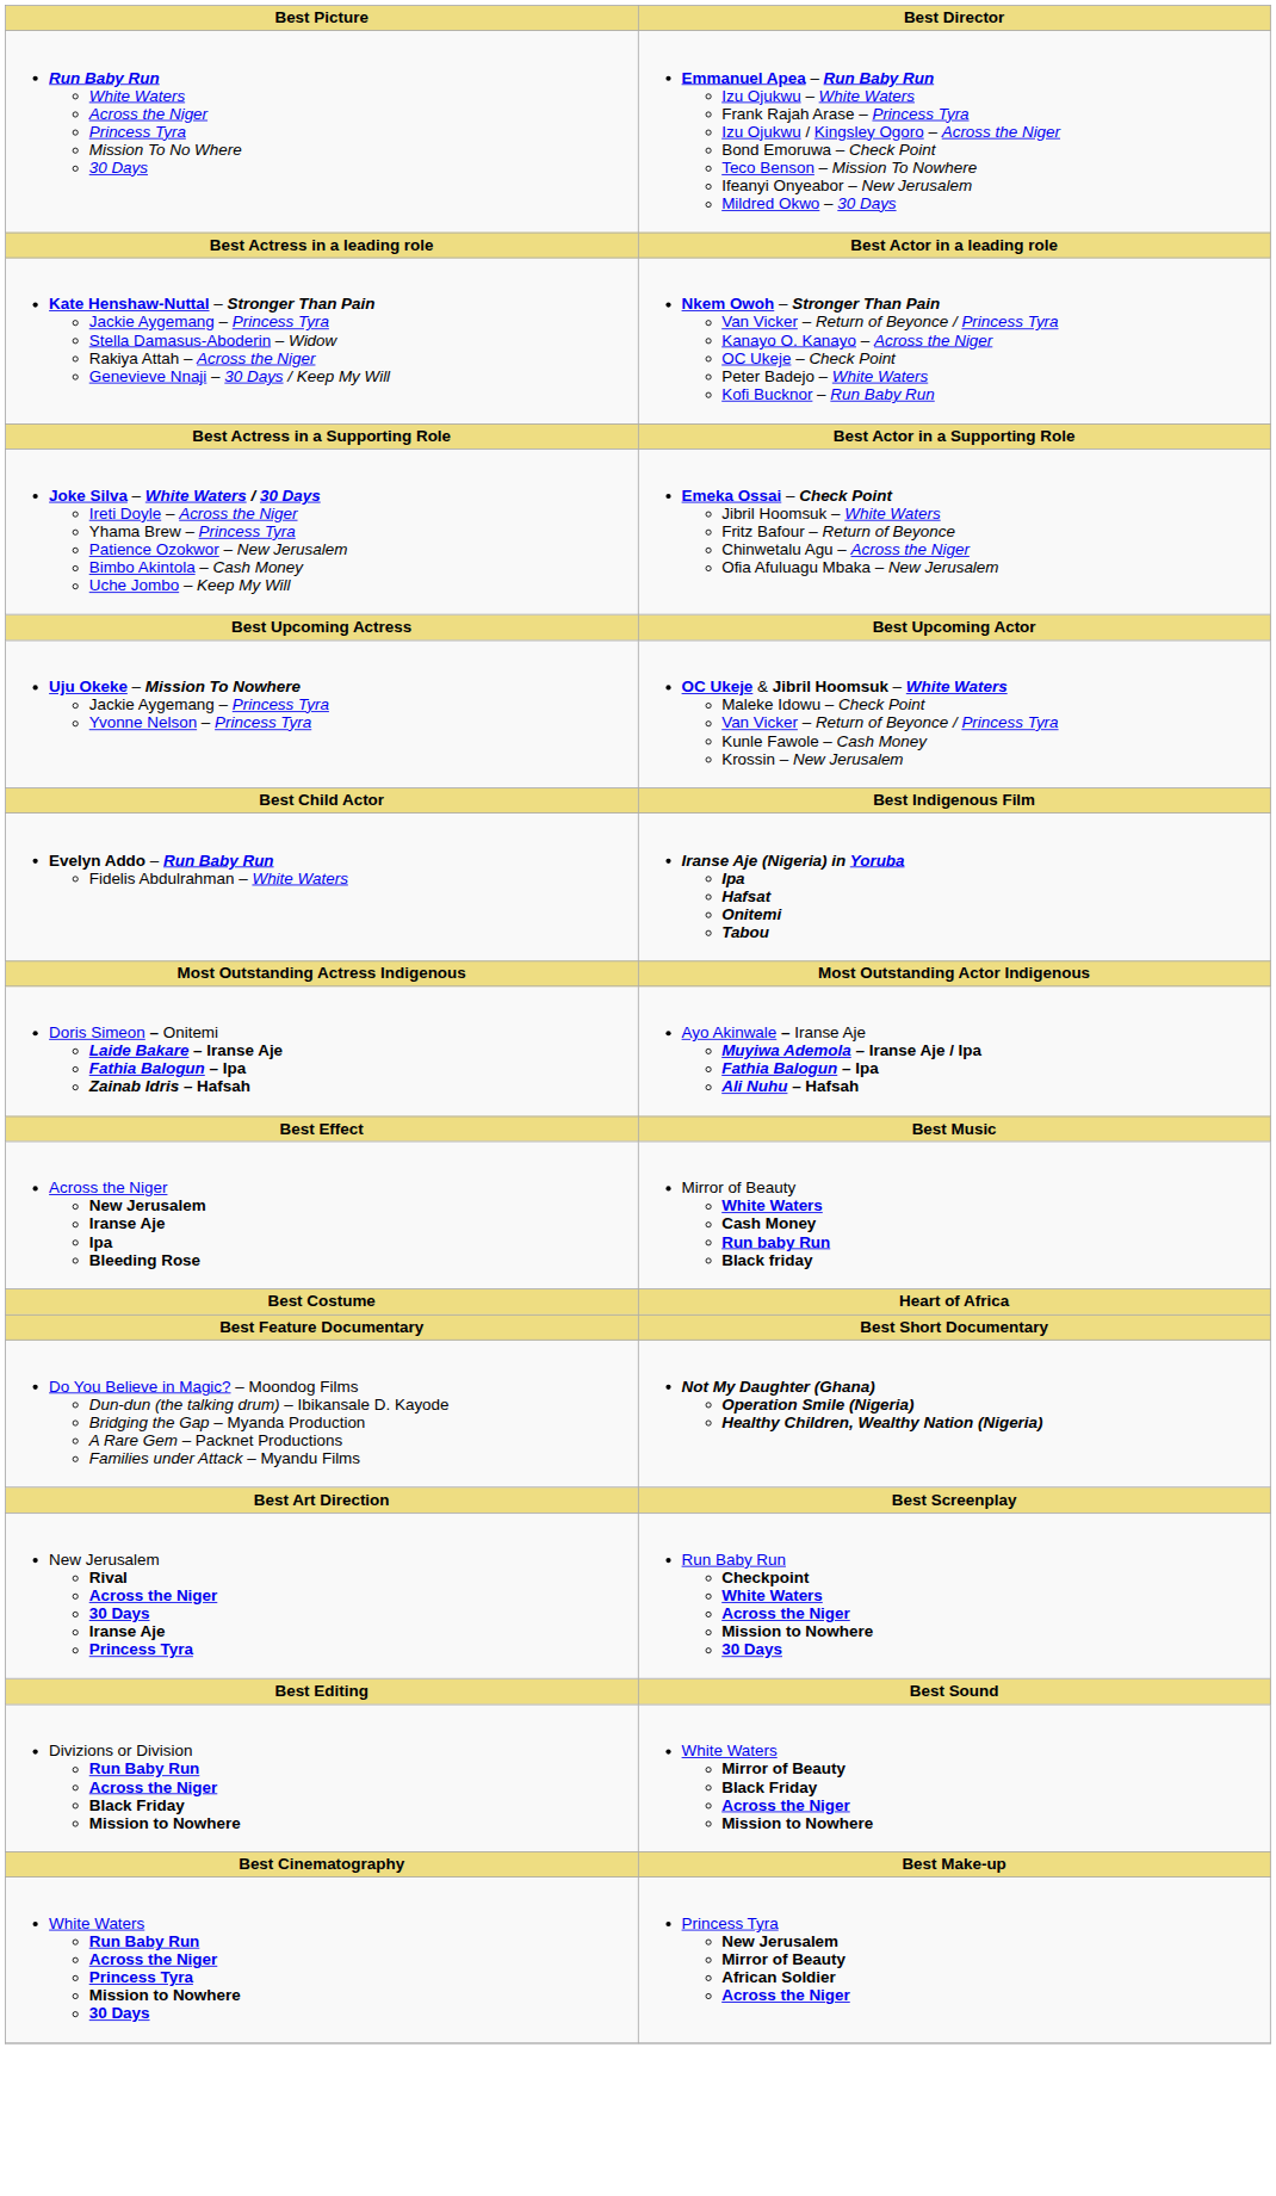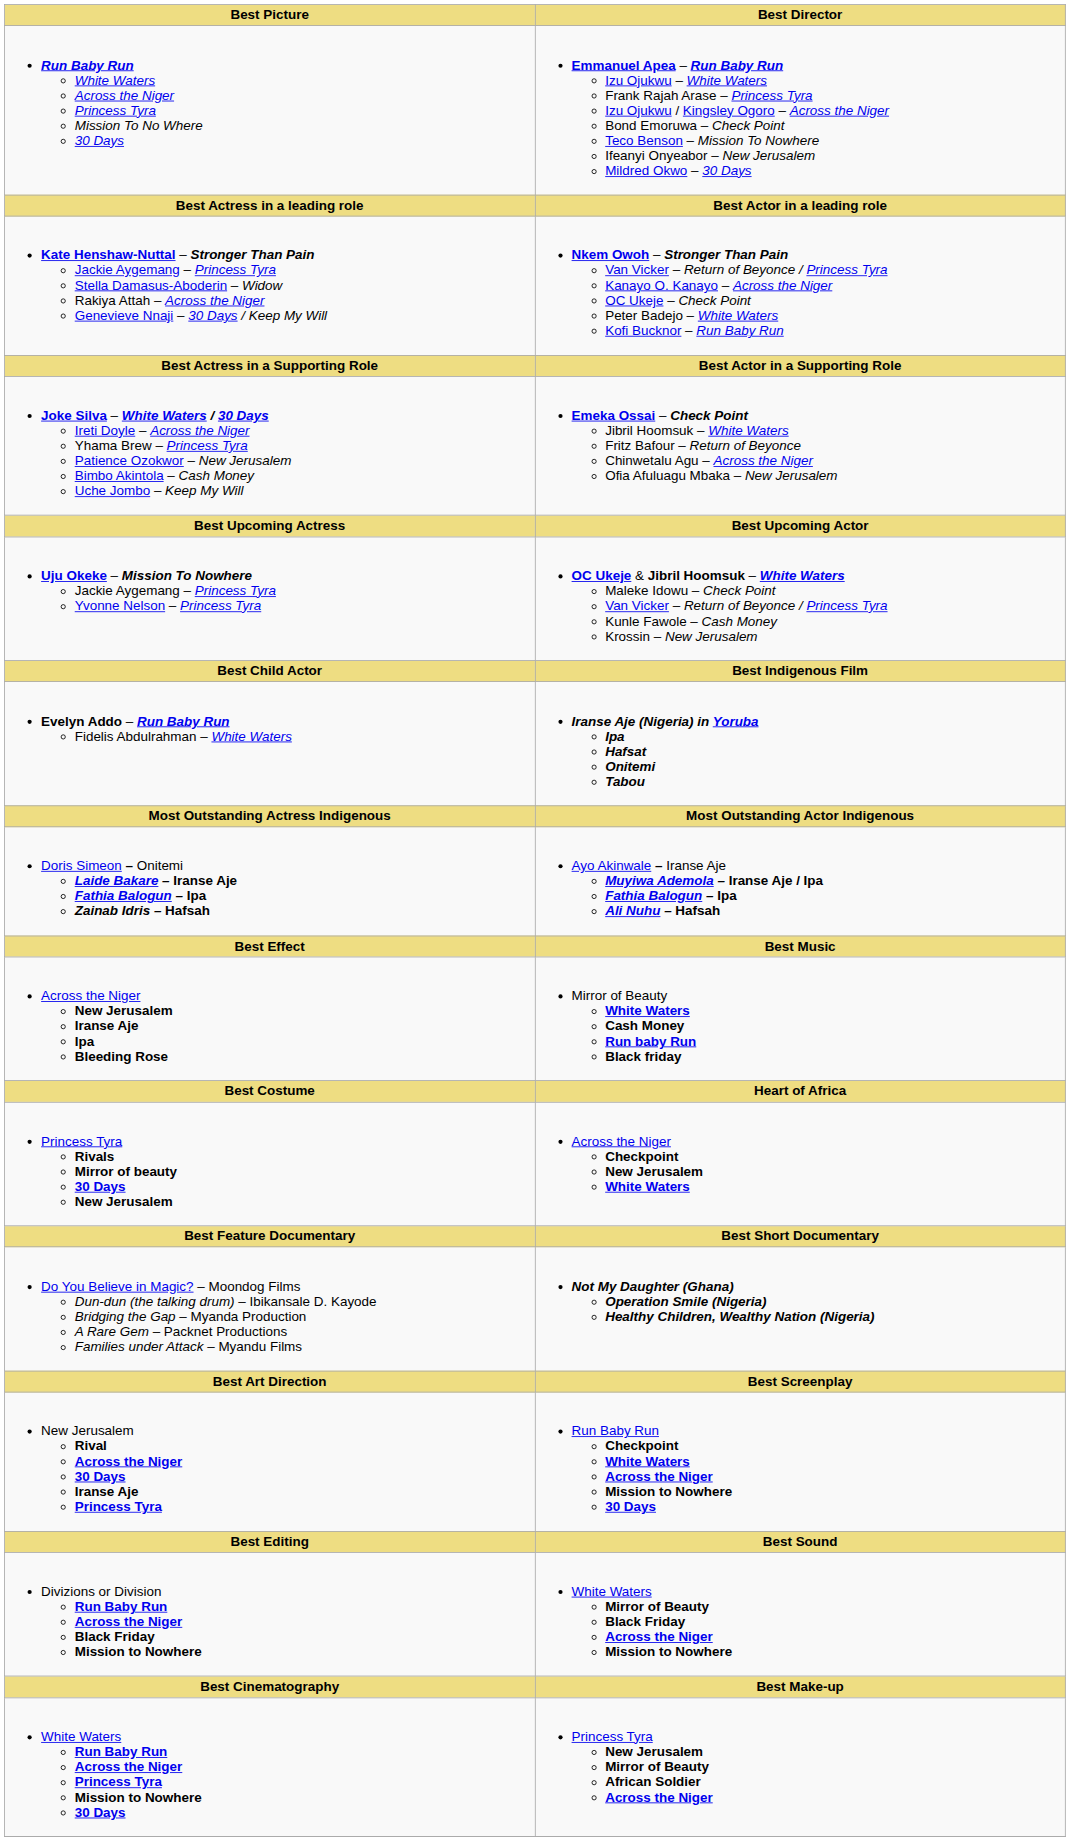+ row: Princess Tyra Rivals Mirror of beauty 30 Days New Jerusalem | Across the Niger Checkpoint New Jerusalem White Waters
